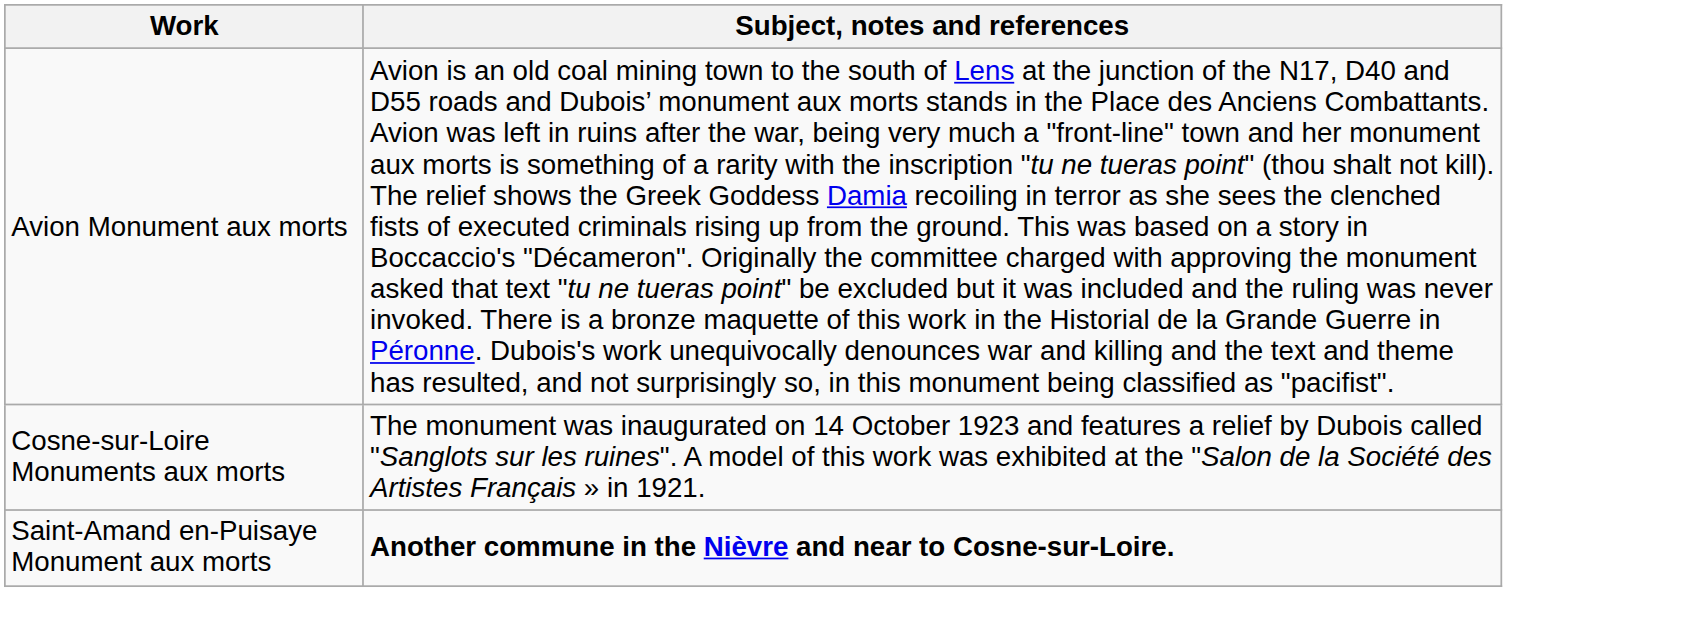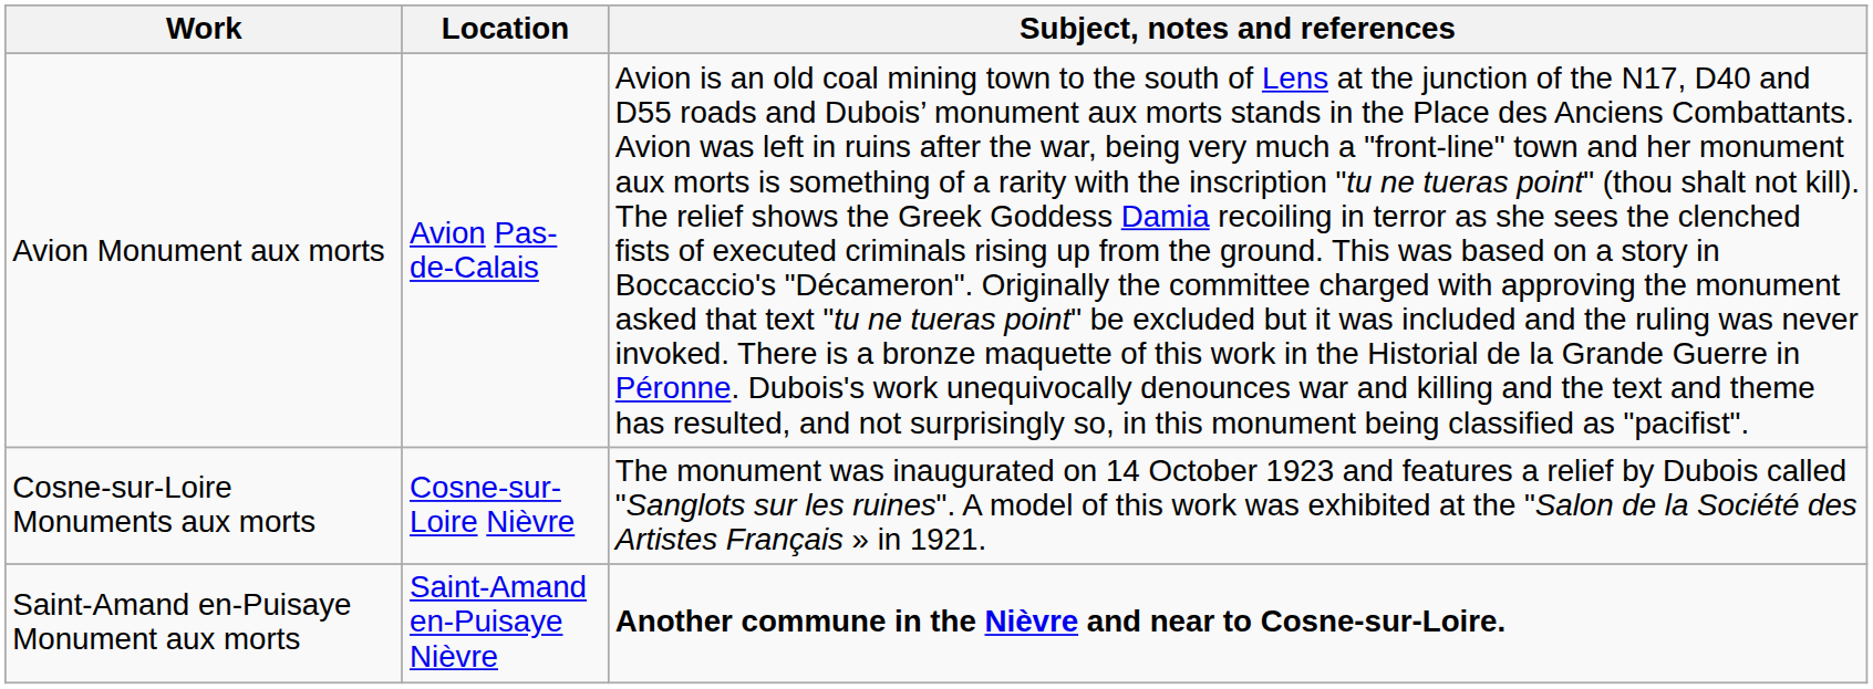+ column: Location | Avion Pas-de-Calais | Cosne-sur-Loire Nièvre | Saint-Amand en-Puisaye Nièvre
